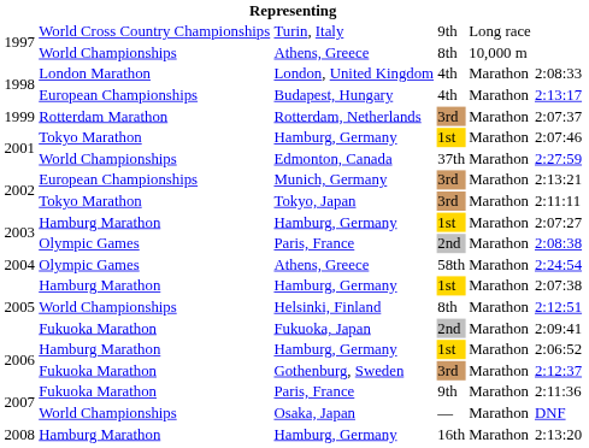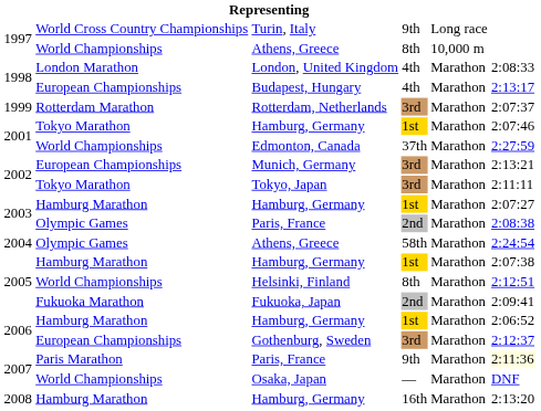Gothenburg, Sweden | column 2: Fukuoka Marathon -> European Championships
2007 / Paris, France | column 2: Fukuoka Marathon -> Paris Marathon
2007 / Paris, France | column 6: no background -> lightyellow background
